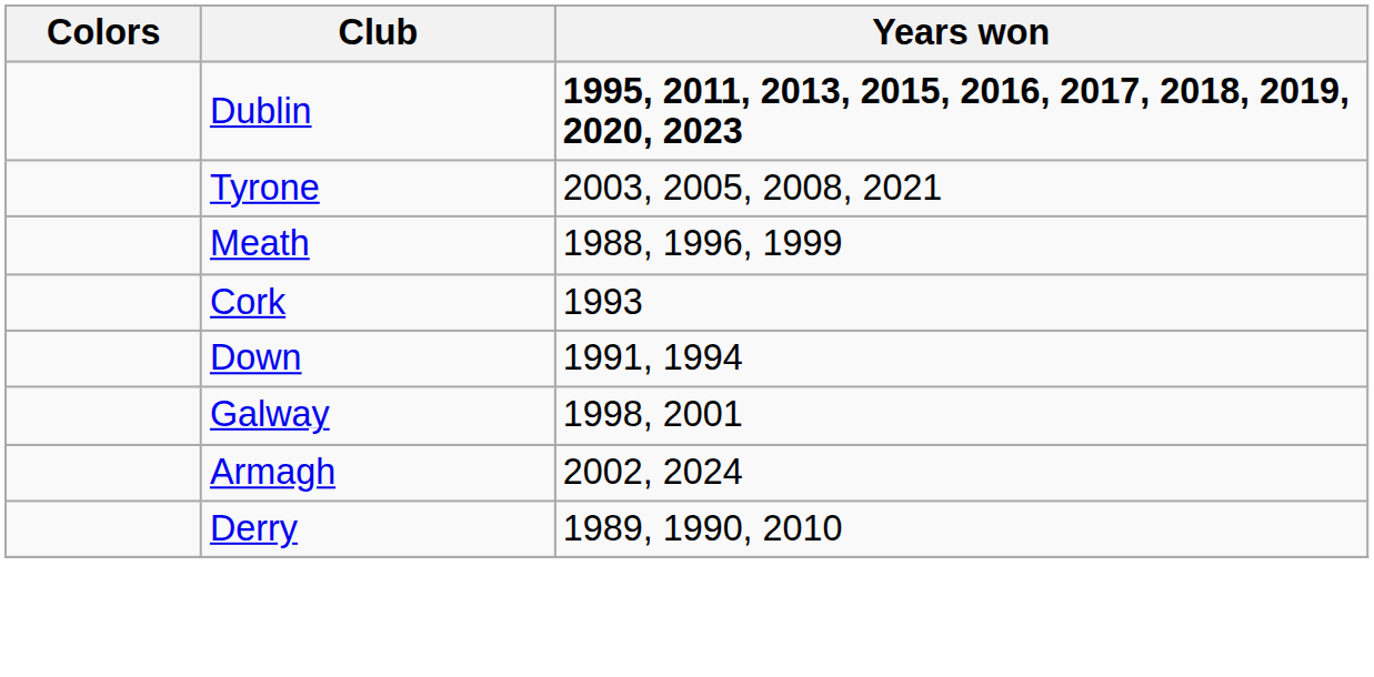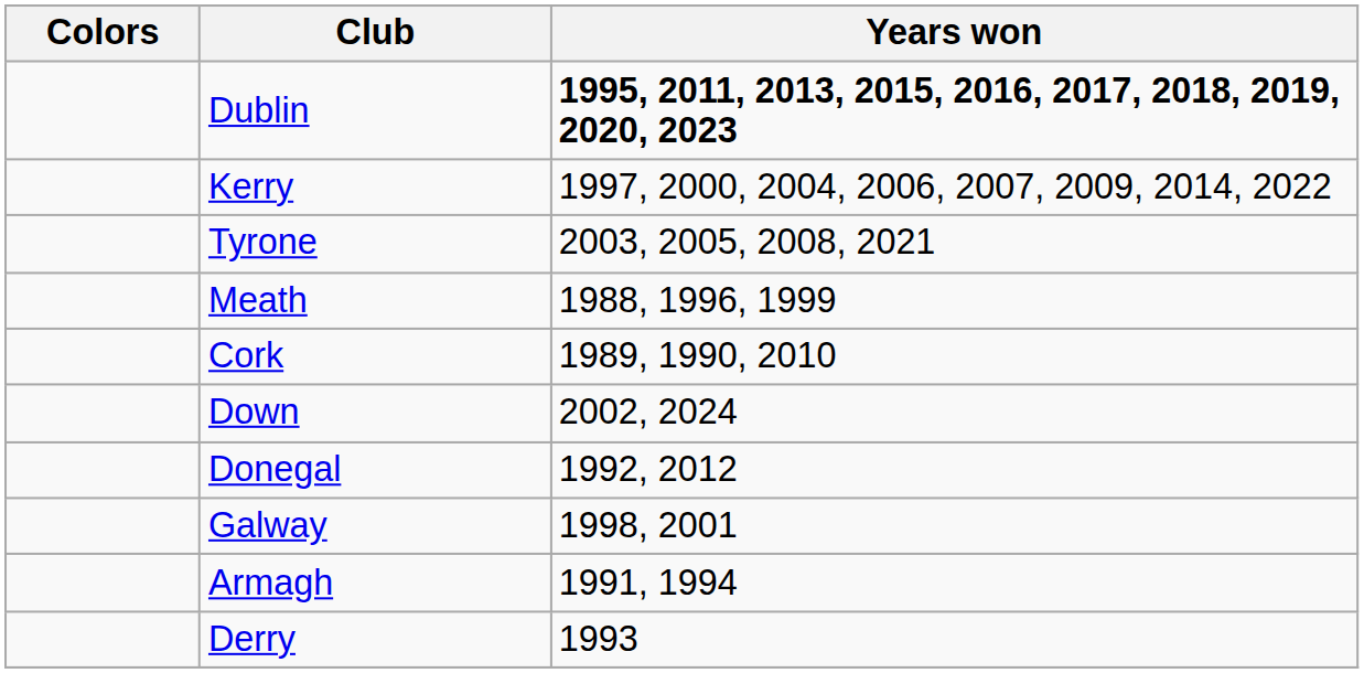+ row: Kerry | 1997, 2000, 2004, 2006, 2007, 2009, 2014, 2022
Cork | Years won: 1993 -> 1989, 1990, 2010
Down | Years won: 1991, 1994 -> 2002, 2024
+ row: Donegal | 1992, 2012
Armagh | Years won: 2002, 2024 -> 1991, 1994
Derry | Years won: 1989, 1990, 2010 -> 1993
